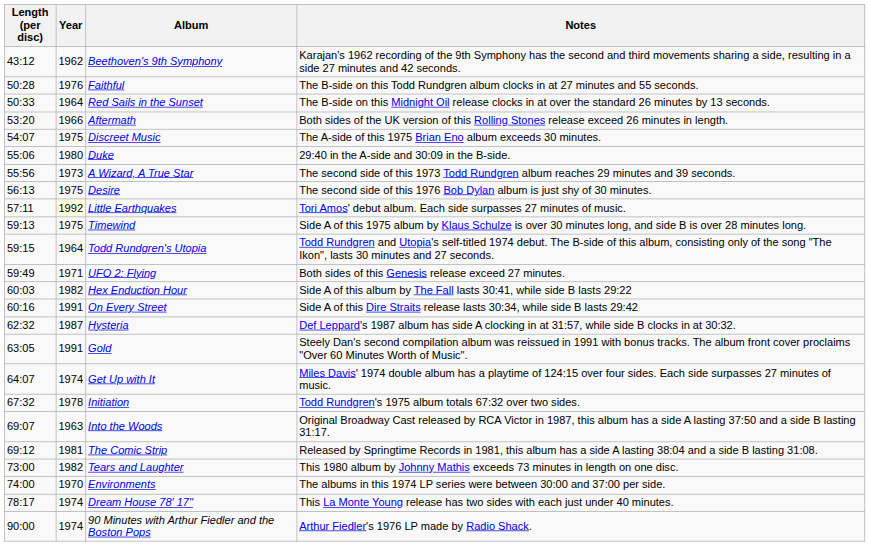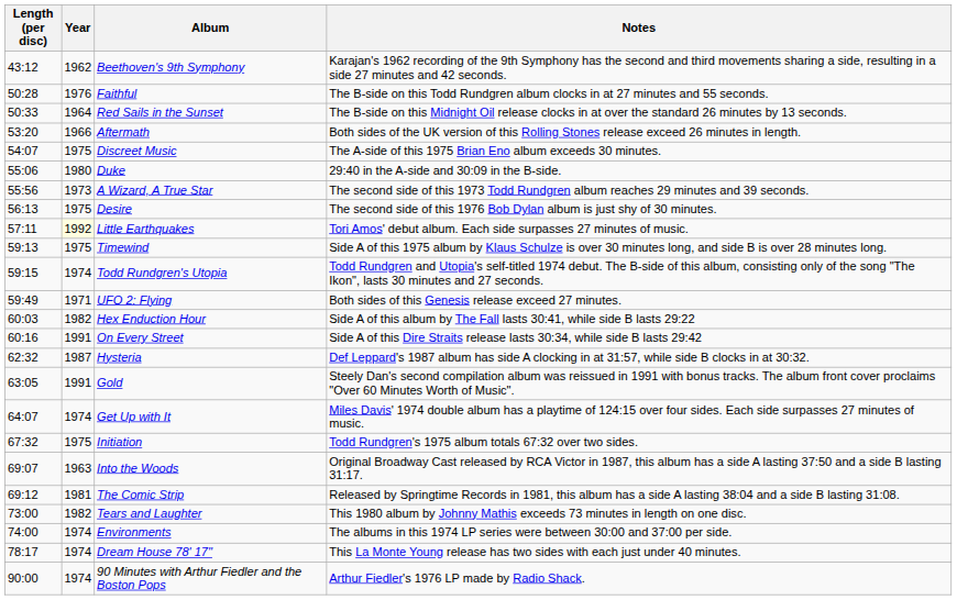Todd Rundgren's Utopia | Year: 1964 -> 1974
Initiation | Year: 1978 -> 1975
Environments | Year: 1970 -> 1974
